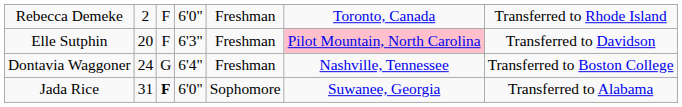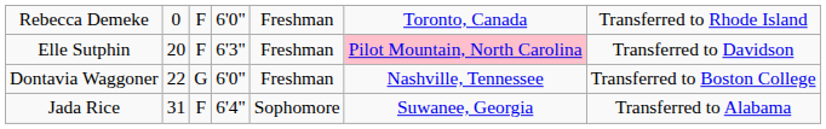Rebecca Demeke | column 2: 2 -> 0
Dontavia Waggoner | column 2: 24 -> 22
Dontavia Waggoner | column 4: 6'4" -> 6'0"
Jada Rice | column 3: bold -> normal
Jada Rice | column 4: 6'0" -> 6'4"
